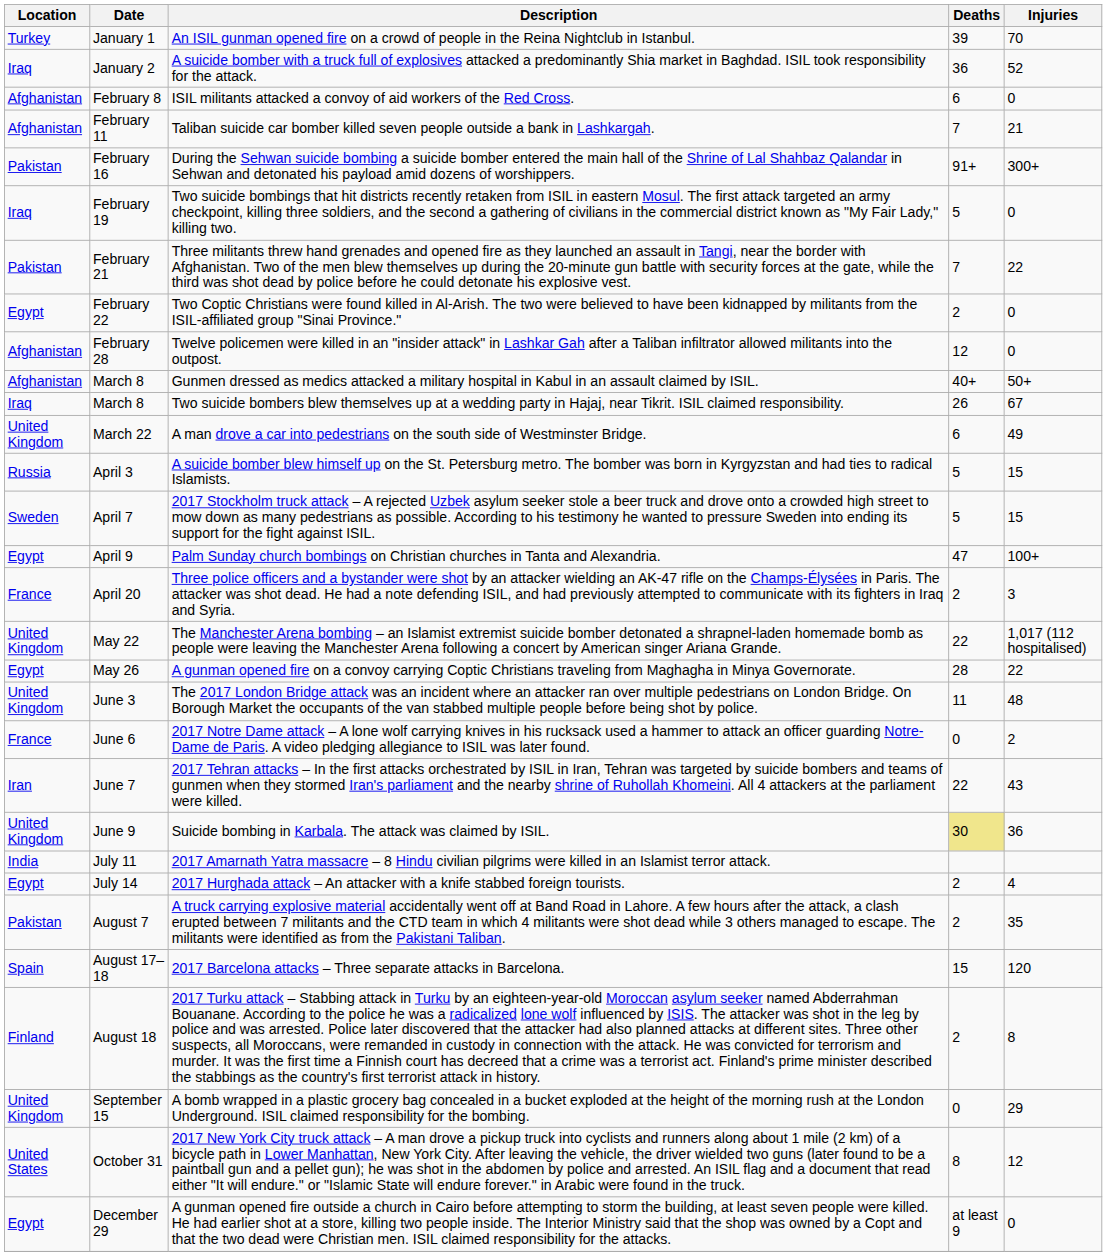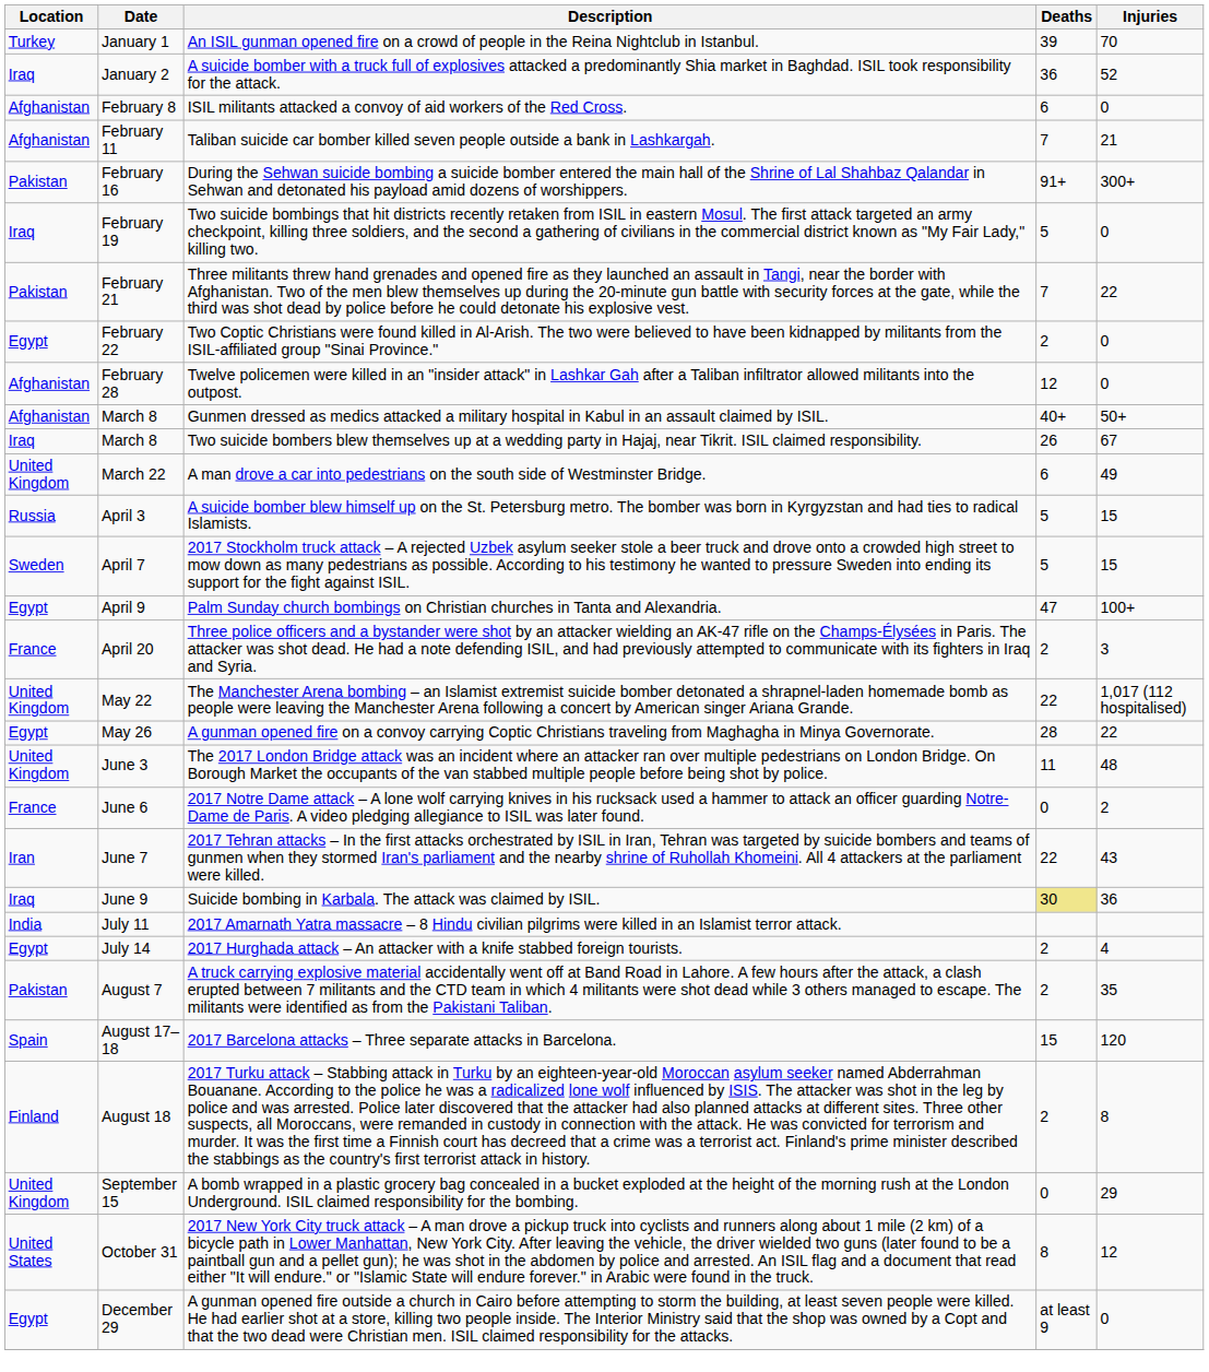Suicide bombing in Karbala. The attack was claimed by ISIL. | Location: United Kingdom -> Iraq
